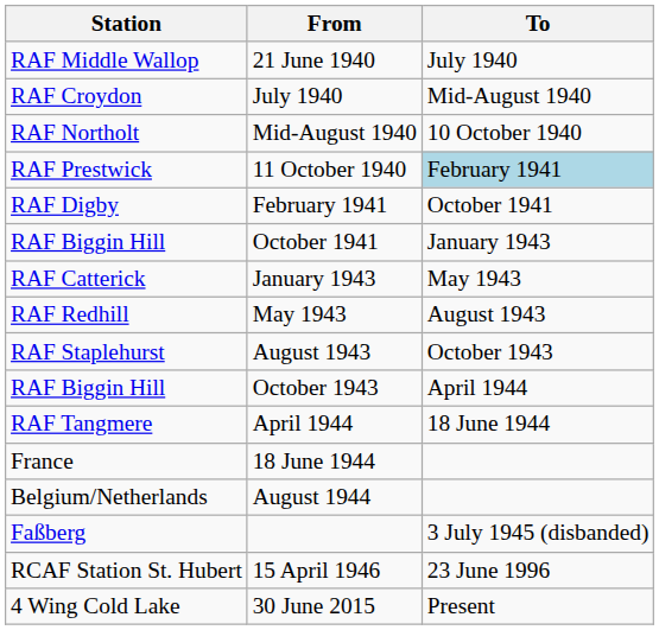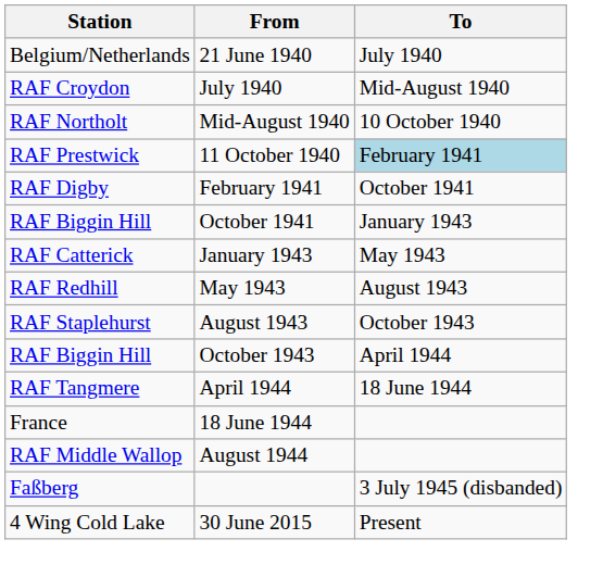21 June 1940 | Station: RAF Middle Wallop -> Belgium/Netherlands
August 1944 | Station: Belgium/Netherlands -> RAF Middle Wallop
- row: RCAF Station St. Hubert | 15 April 1946 | 23 June 1996
